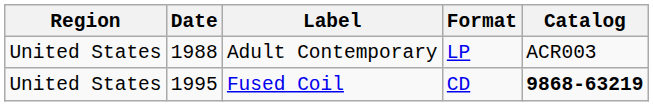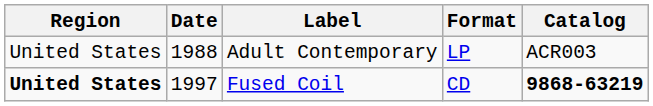Fused Coil | Region: normal -> bold
Fused Coil | Date: 1995 -> 1997
